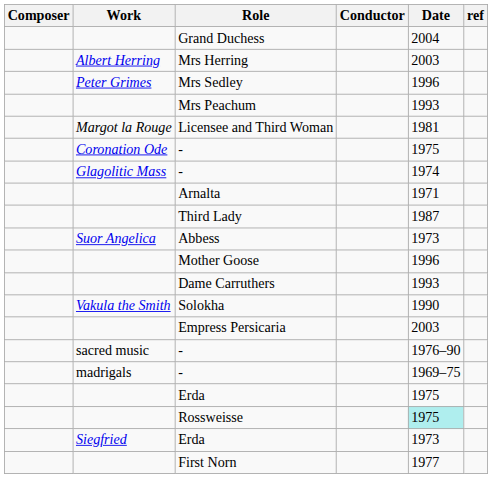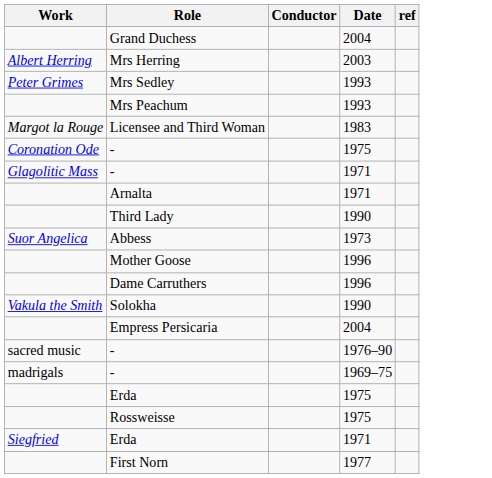- column: Composer
Mrs Sedley | Date: 1996 -> 1993
Licensee and Third Woman | Date: 1981 -> 1983
Glagolitic Mass / - | Date: 1974 -> 1971
Third Lady | Date: 1987 -> 1990
Dame Carruthers | Date: 1993 -> 1996
Empress Persicaria | Date: 2003 -> 2004
Rossweisse | Date: paleturquoise background -> no background
Siegfried / Erda | Date: 1973 -> 1971
